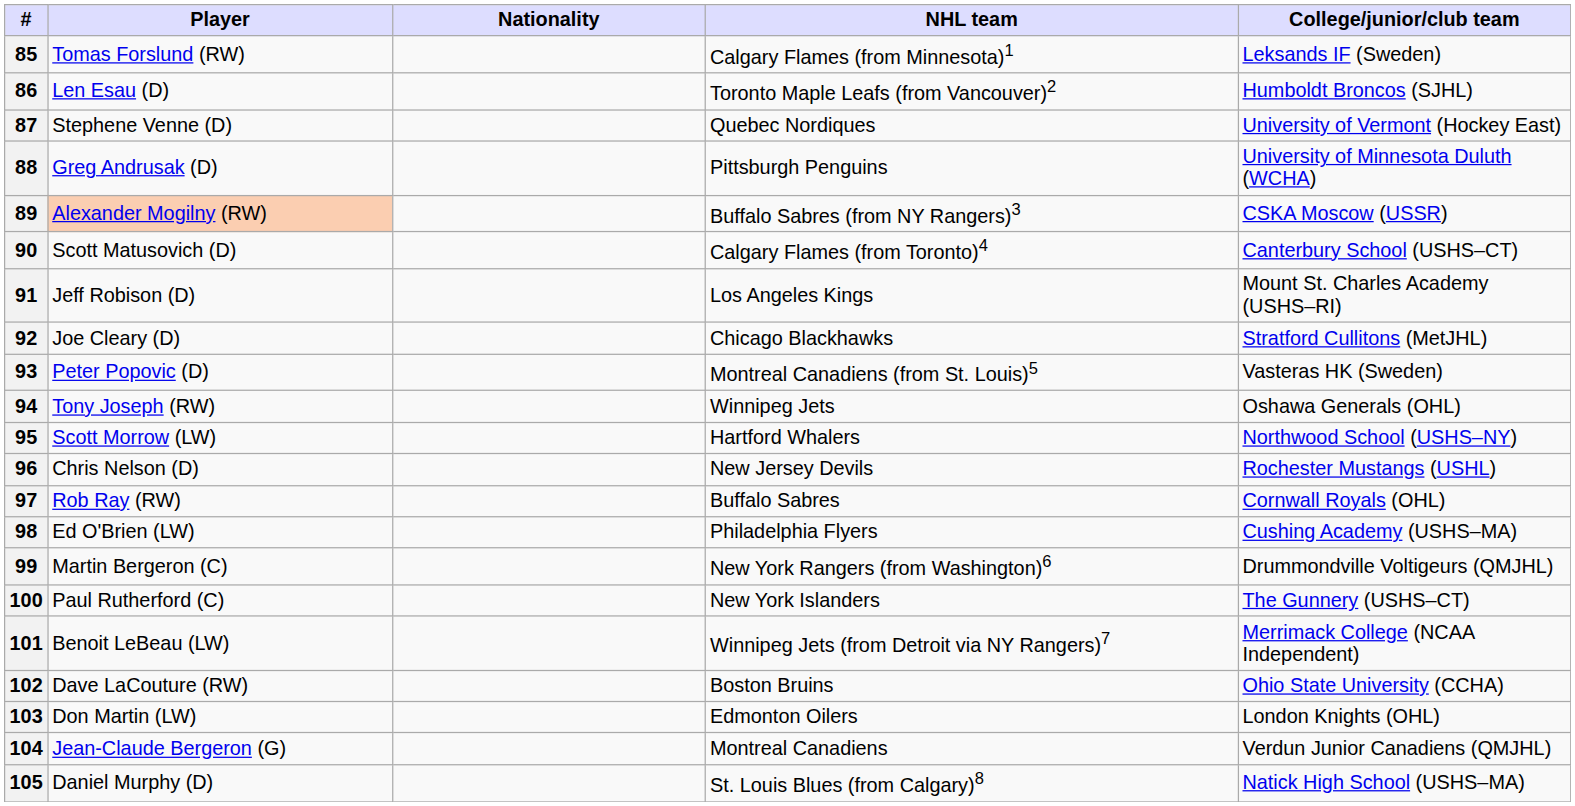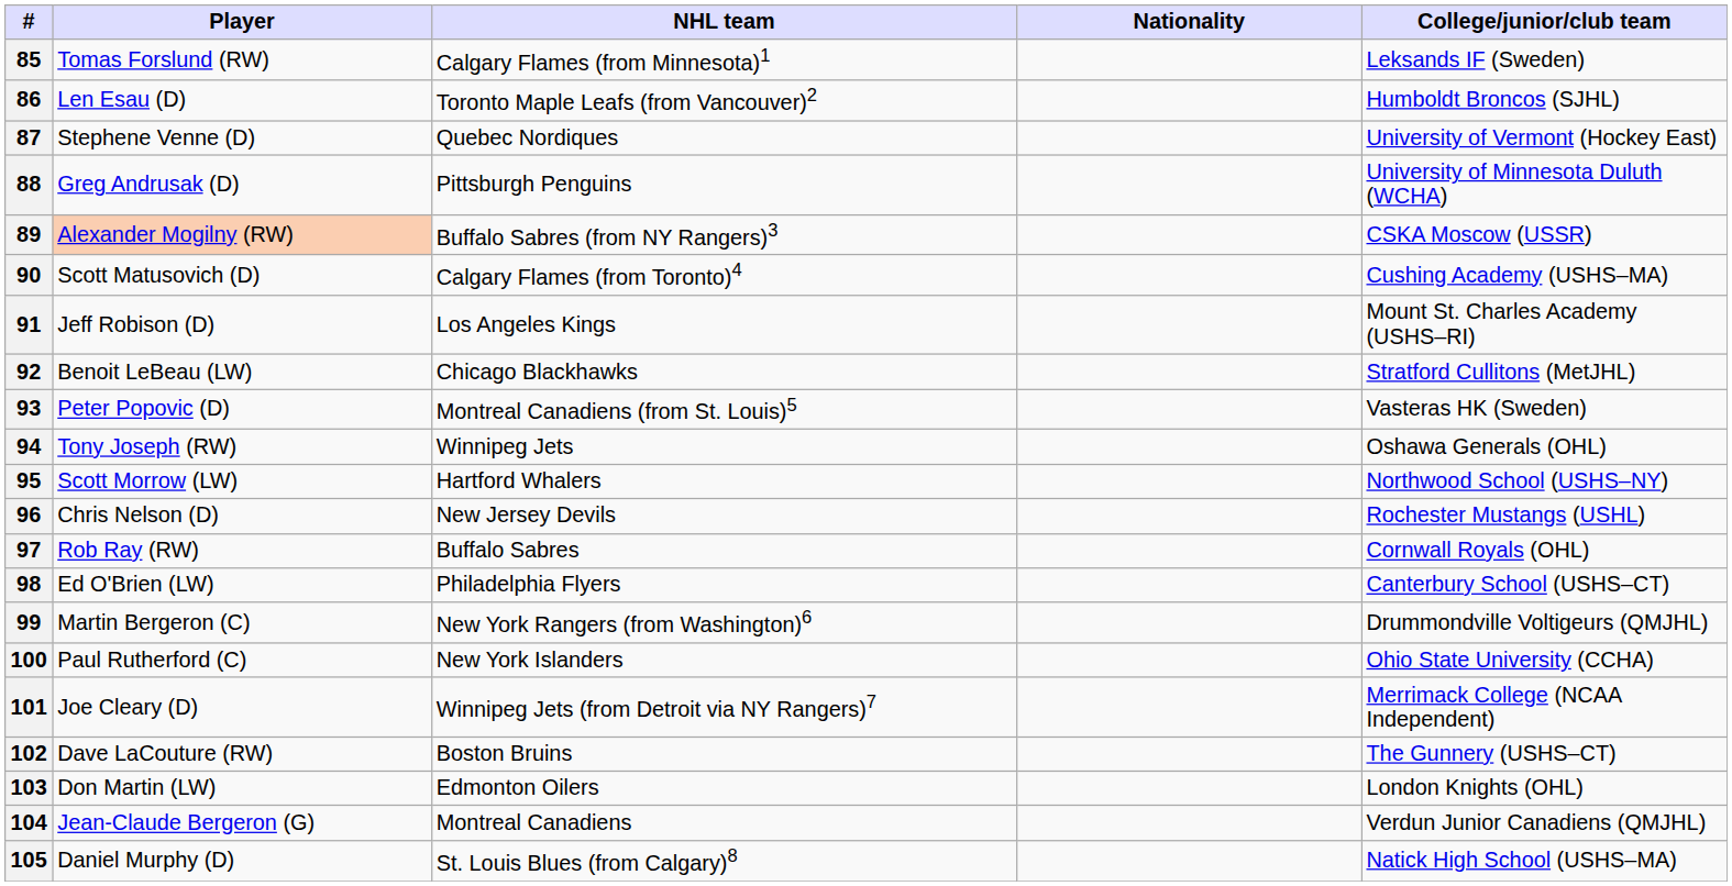columns swapped: Nationality <-> NHL team
90 | College/junior/club team: Canterbury School (USHS–CT) -> Cushing Academy (USHS–MA)
92 | Player: Joe Cleary (D) -> Benoit LeBeau (LW)
98 | College/junior/club team: Cushing Academy (USHS–MA) -> Canterbury School (USHS–CT)
100 | College/junior/club team: The Gunnery (USHS–CT) -> Ohio State University (CCHA)
101 | Player: Benoit LeBeau (LW) -> Joe Cleary (D)
102 | College/junior/club team: Ohio State University (CCHA) -> The Gunnery (USHS–CT)
